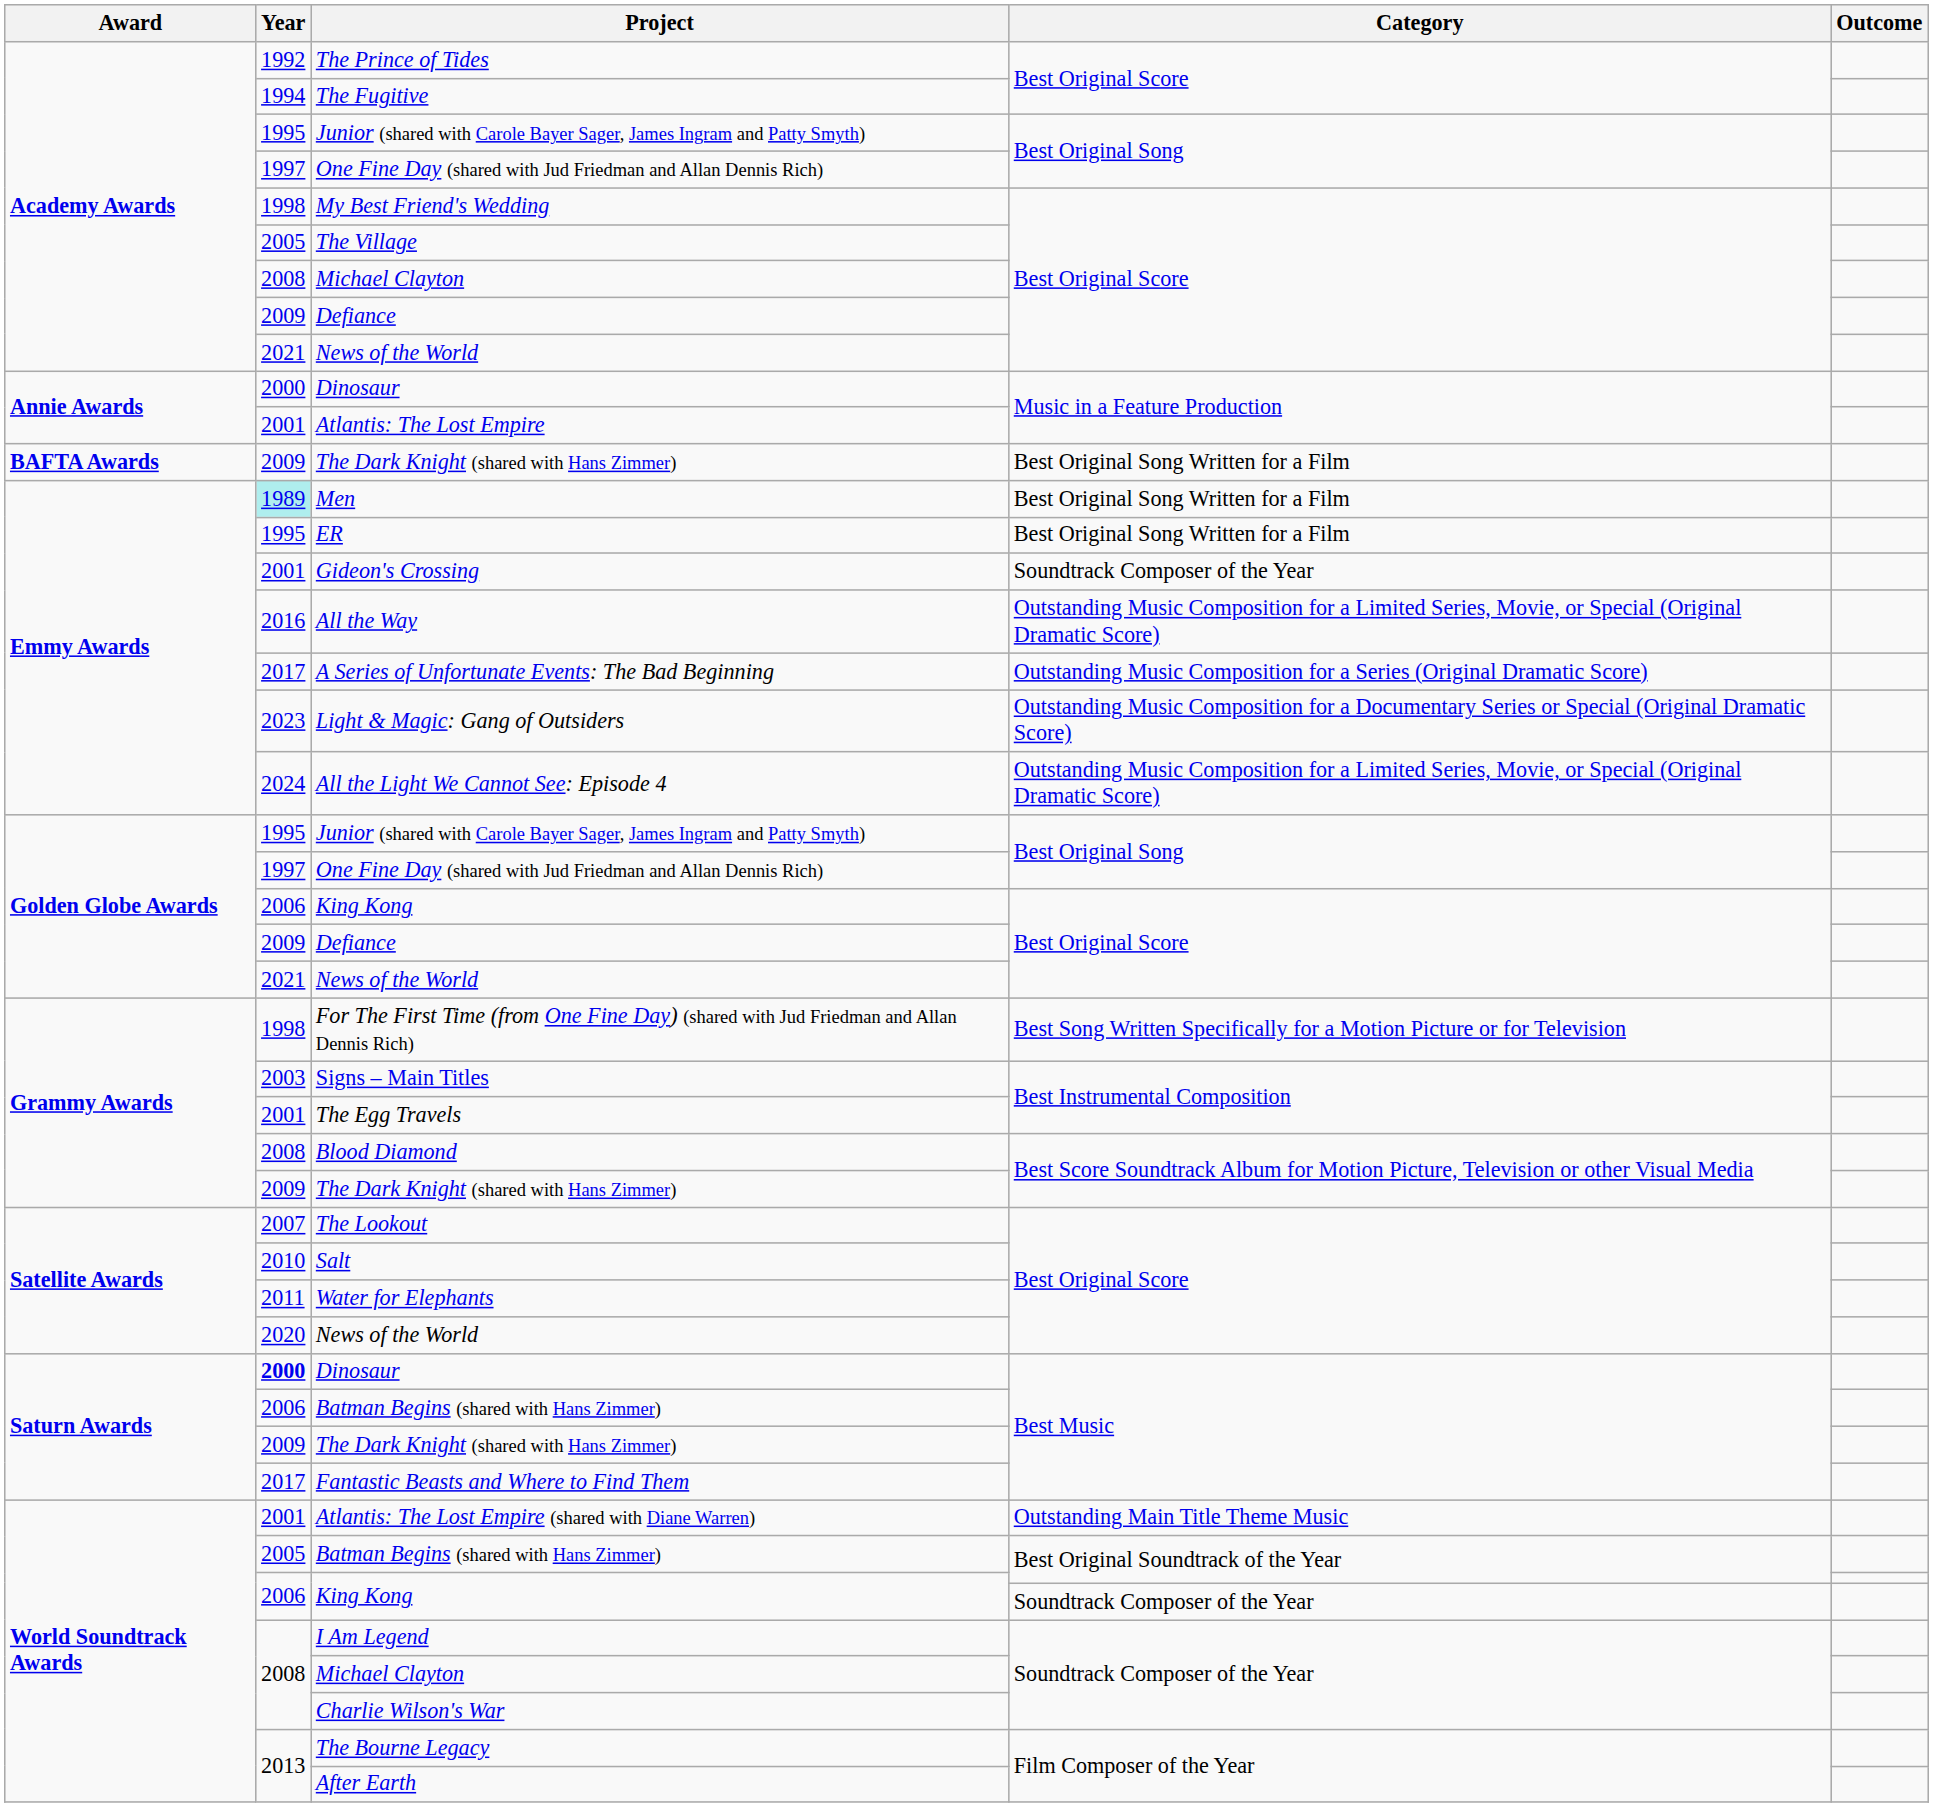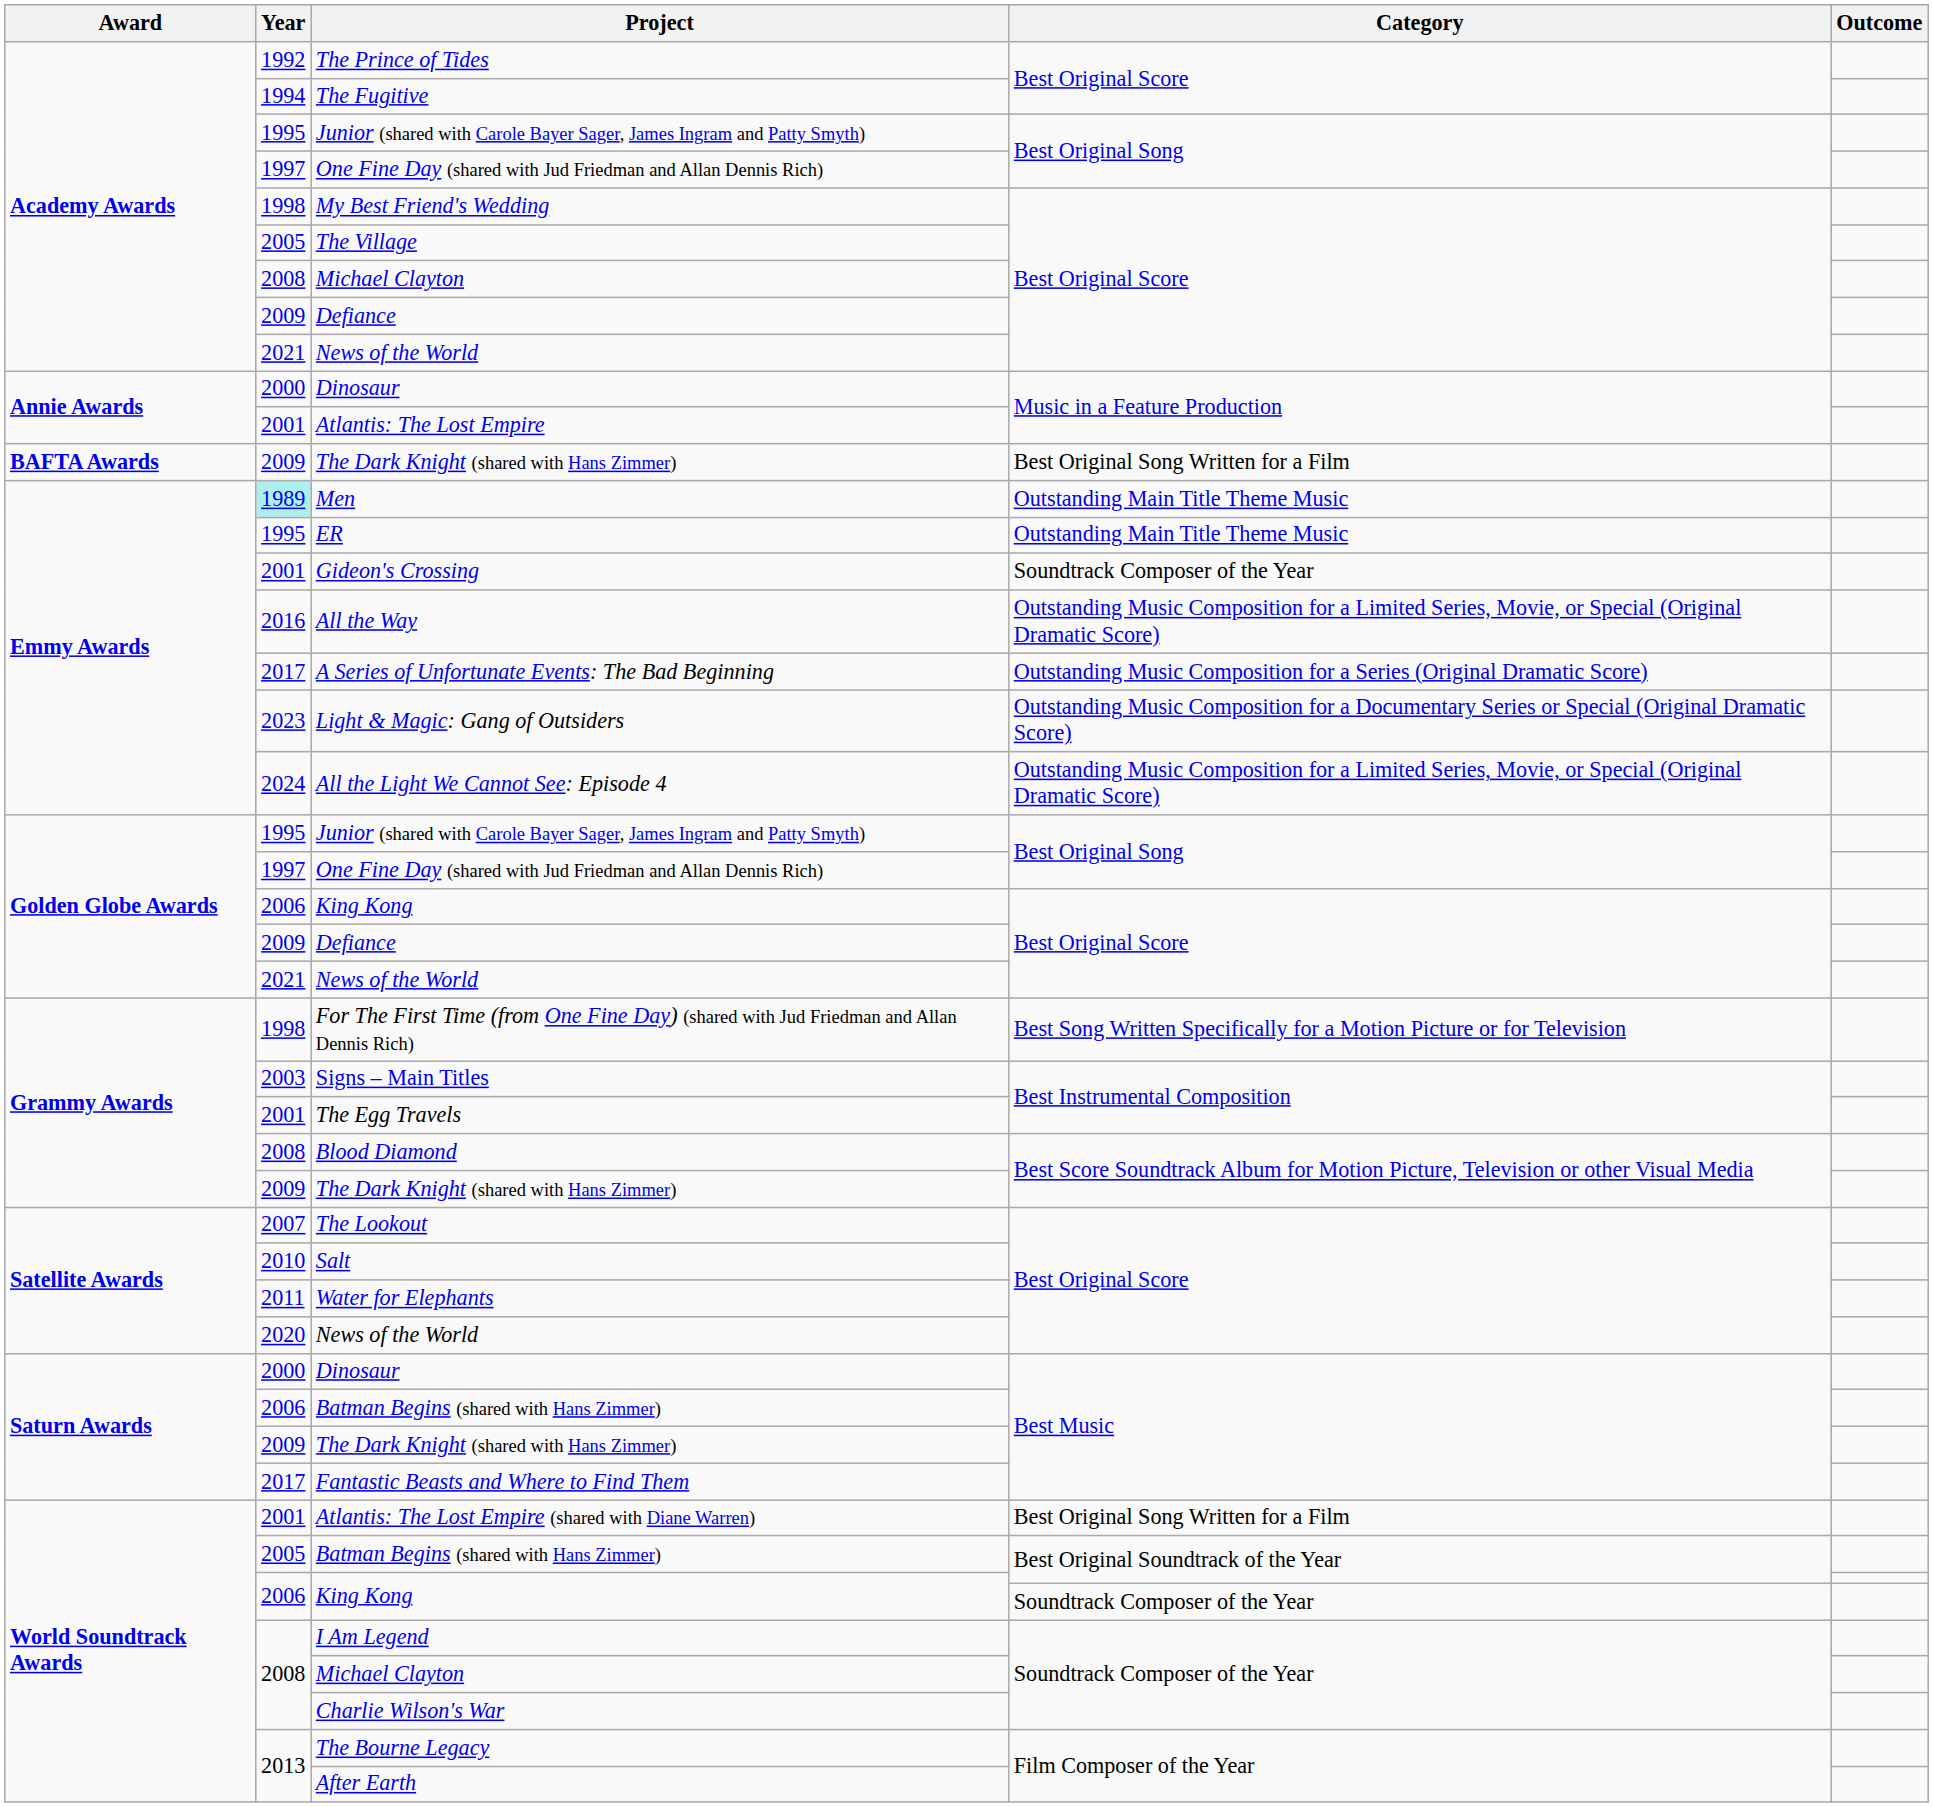Men | Category: Best Original Song Written for a Film -> Outstanding Main Title Theme Music
ER | Category: Best Original Song Written for a Film -> Outstanding Main Title Theme Music
Saturn Awards / Dinosaur | Year: bold -> normal
Atlantis: The Lost Empire (shared with Diane Warren) | Category: Outstanding Main Title Theme Music -> Best Original Song Written for a Film
